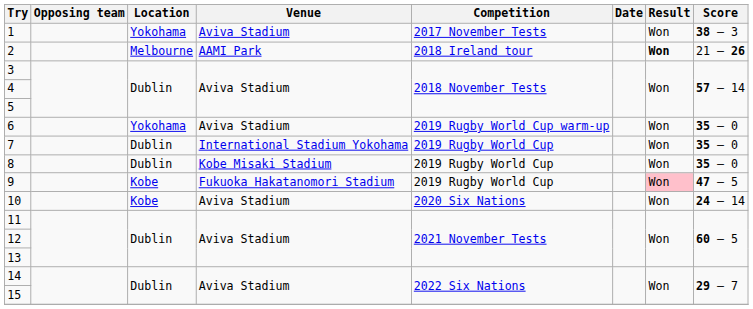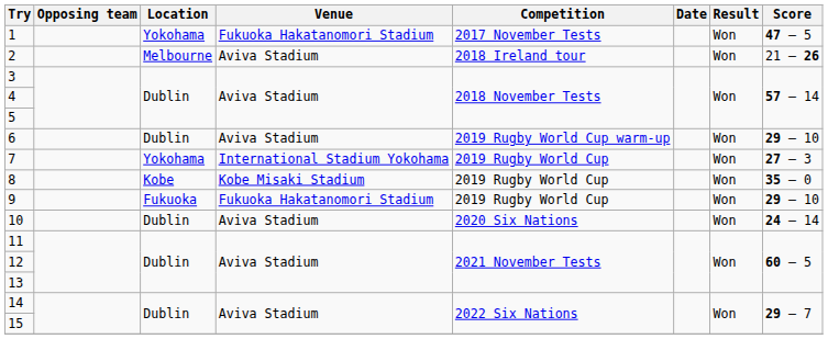1 | Venue: Aviva Stadium -> Fukuoka Hakatanomori Stadium
1 | Score: 38 – 3 -> 47 – 5
2 | Venue: AAMI Park -> Aviva Stadium
2 | Result: bold -> normal
6 | Location: Yokohama -> Dublin
6 | Score: 35 – 0 -> 29 – 10
7 | Location: Dublin -> Yokohama
7 | Score: 35 – 0 -> 27 – 3
8 | Location: Dublin -> Kobe
9 | Location: Kobe -> Fukuoka
9 | Result: pink background -> no background
9 | Score: 47 – 5 -> 29 – 10
10 | Location: Kobe -> Dublin
